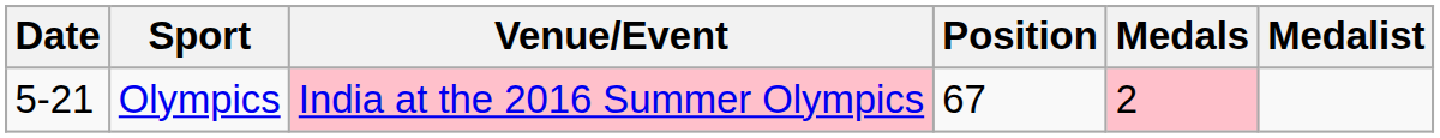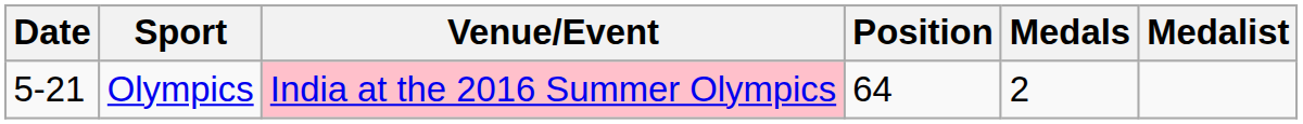Olympics | Position: 67 -> 64
Olympics | Medals: pink background -> no background
